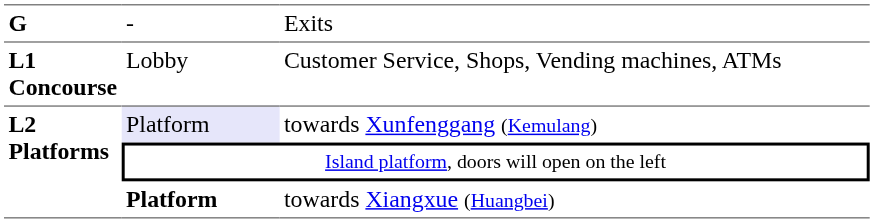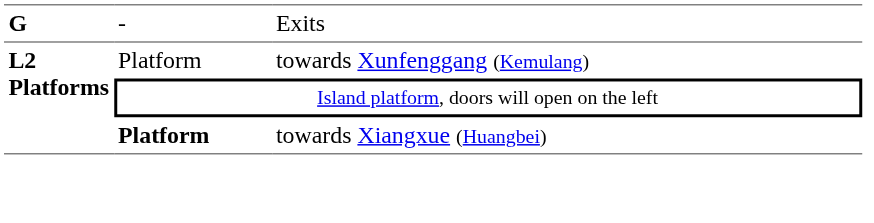- row: L1 Concourse | Lobby | Customer Service, Shops, Vending machines, ATMs
towards Xunfenggang (Kemulang) | column 2: lavender background -> no background
